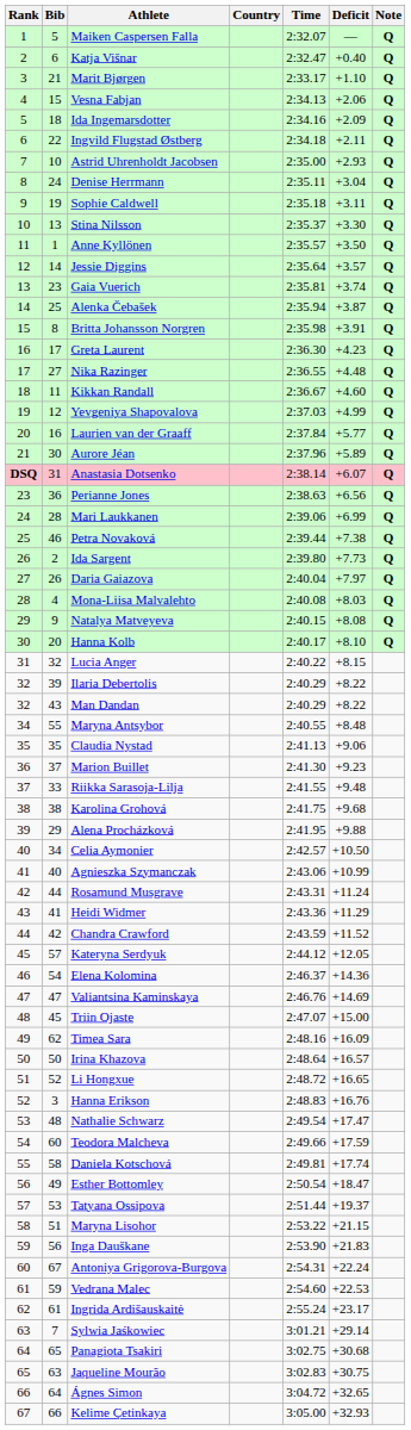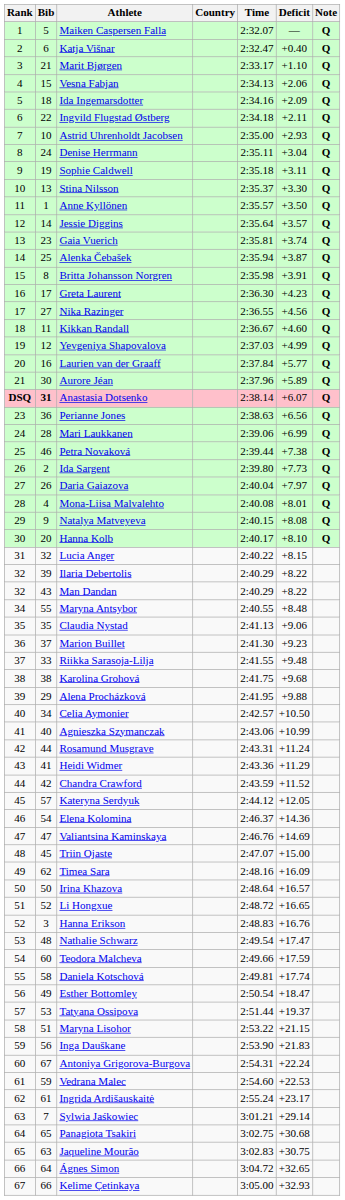Nika Razinger | Deficit: +4.48 -> +4.56
Anastasia Dotsenko | Bib: normal -> bold
Mona-Liisa Malvalehto | Deficit: +8.03 -> +8.01
